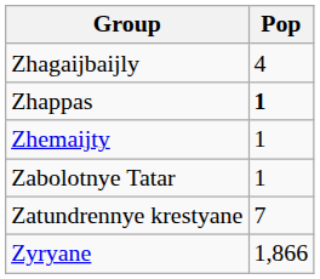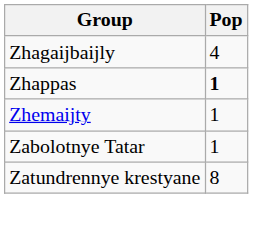Zatundrennye krestyane | Pop: 7 -> 8
- row: Zyryane | 1,866
